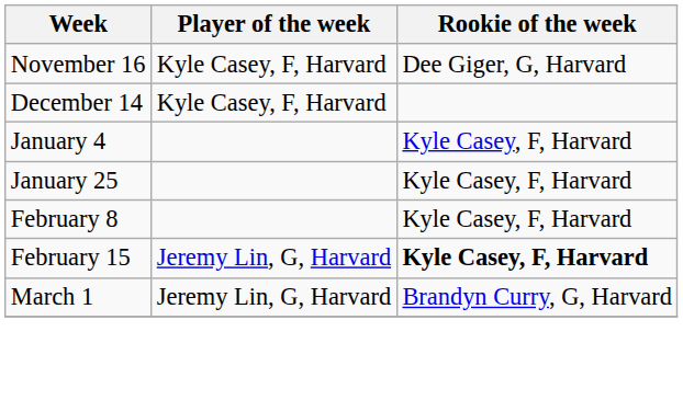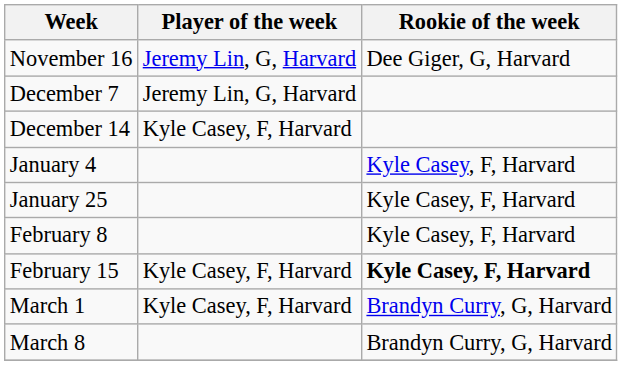November 16 | Player of the week: Kyle Casey, F, Harvard -> Jeremy Lin, G, Harvard
+ row: December 7 | Jeremy Lin, G, Harvard
February 15 | Player of the week: Jeremy Lin, G, Harvard -> Kyle Casey, F, Harvard
March 1 | Player of the week: Jeremy Lin, G, Harvard -> Kyle Casey, F, Harvard
+ row: March 8 | Brandyn Curry, G, Harvard
